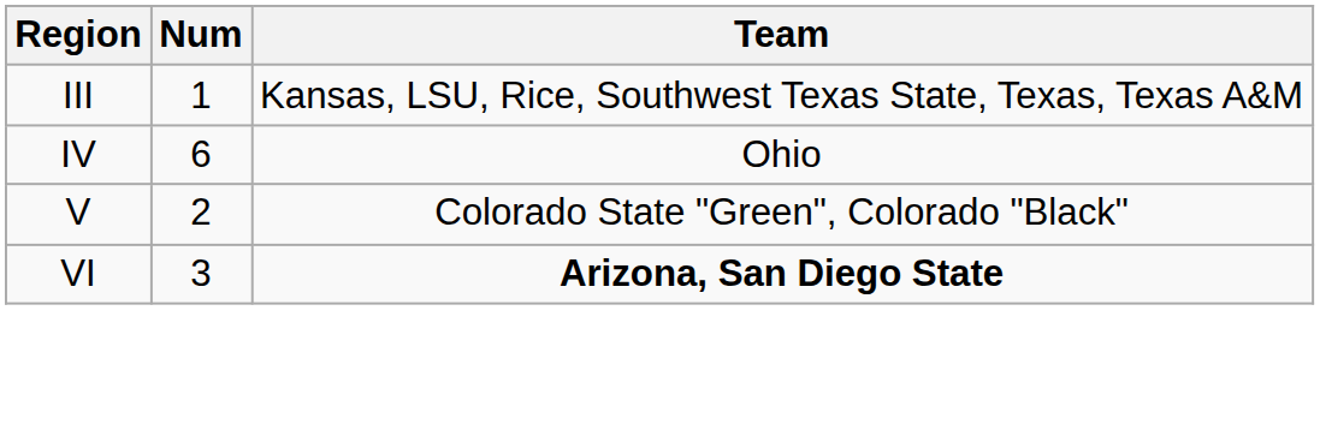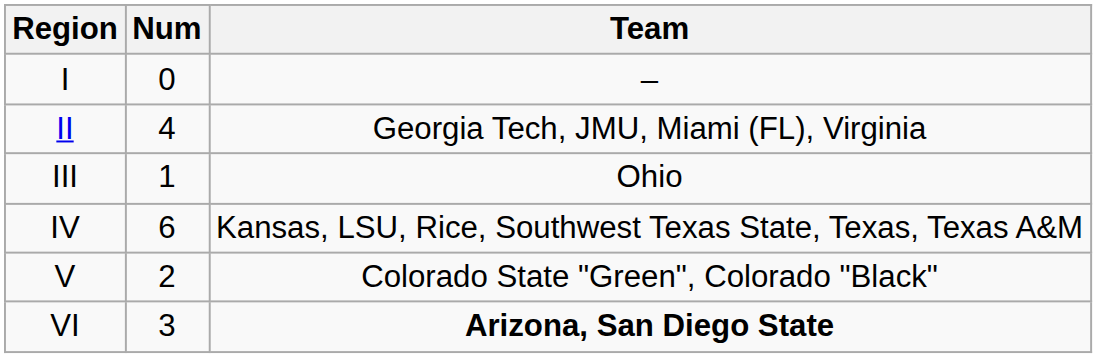+ row: I | 0 | –
+ row: II | 4 | Georgia Tech, JMU, Miami (FL), Virginia
III | Team: Kansas, LSU, Rice, Southwest Texas State, Texas, Texas A&M -> Ohio
IV | Team: Ohio -> Kansas, LSU, Rice, Southwest Texas State, Texas, Texas A&M
